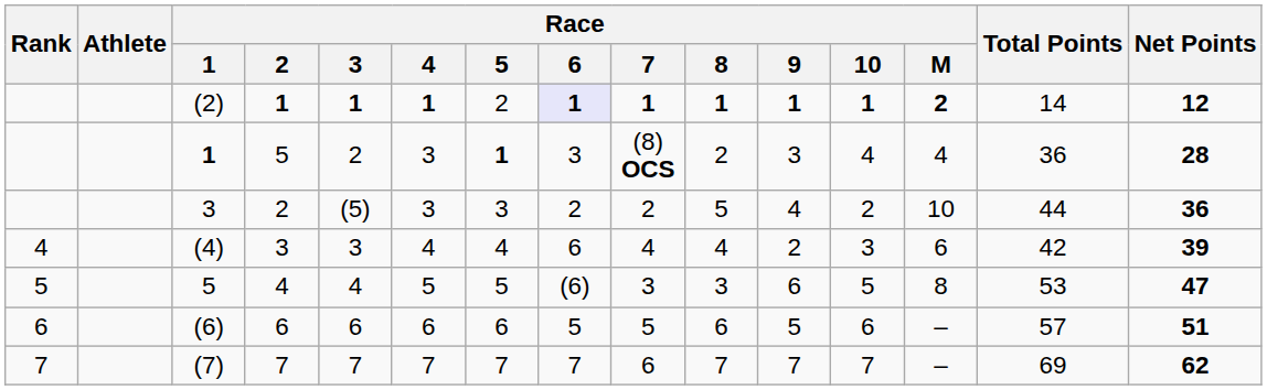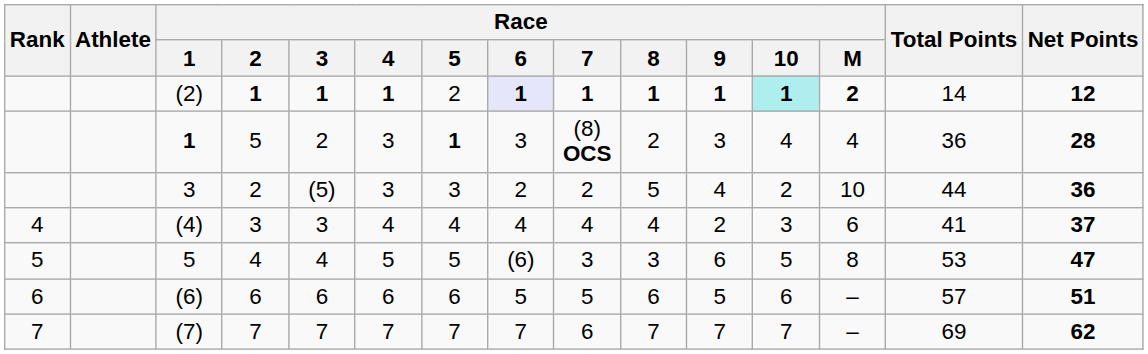(2) | Race / 10: no background -> paleturquoise background
(4) | Race / 6: 6 -> 4
(4) | Total Points: 42 -> 41
(4) | Net Points: 39 -> 37
